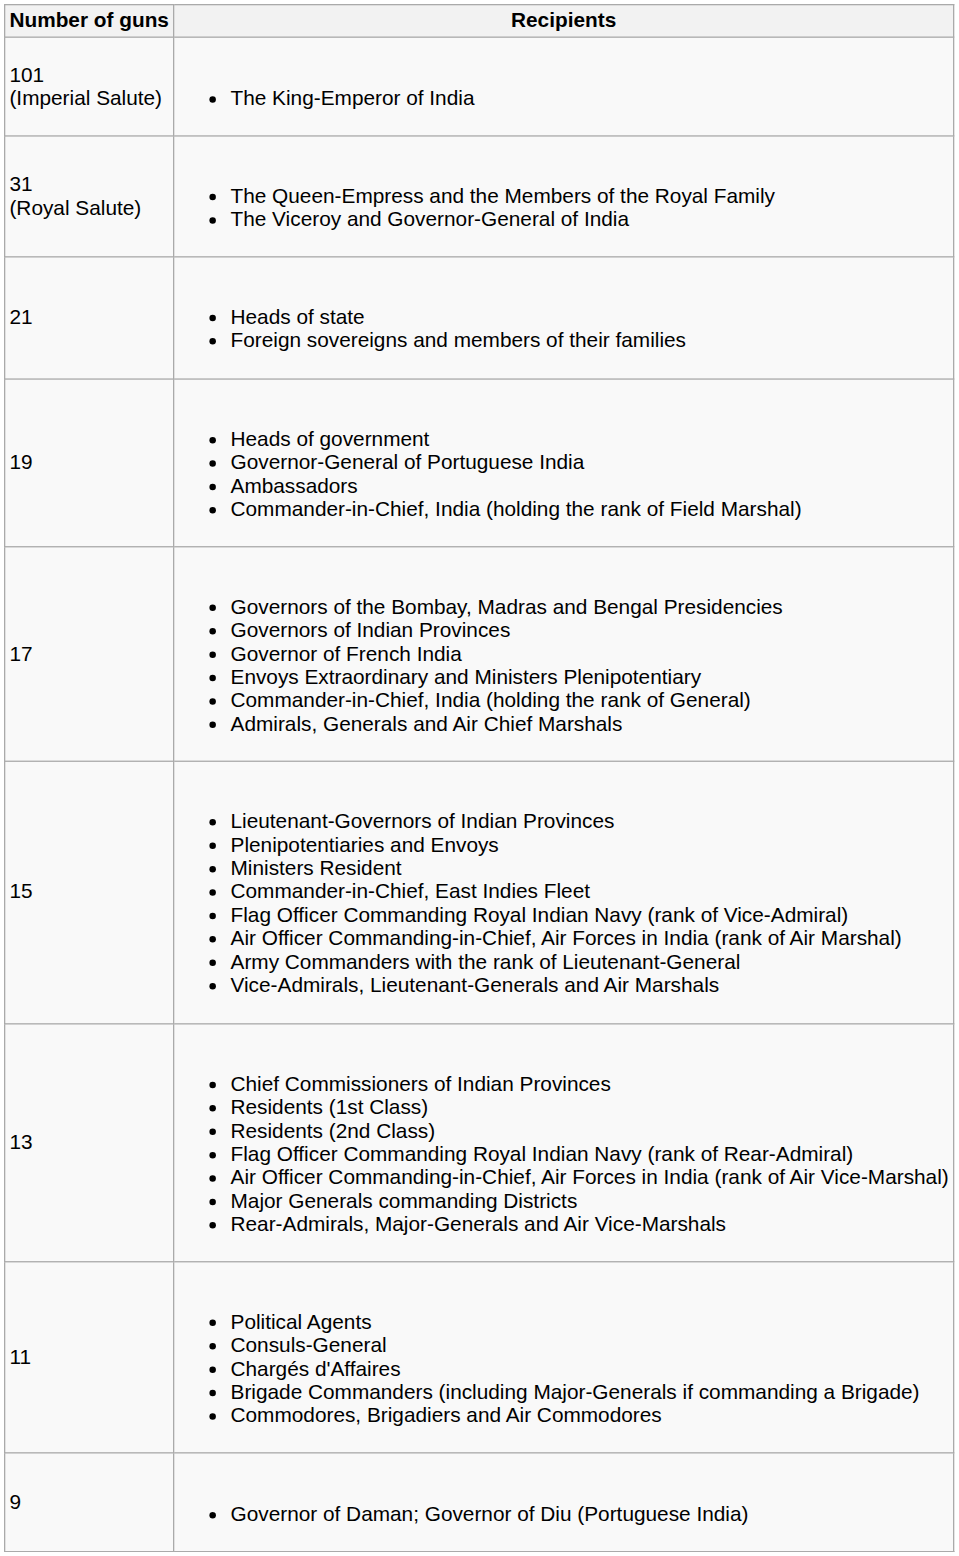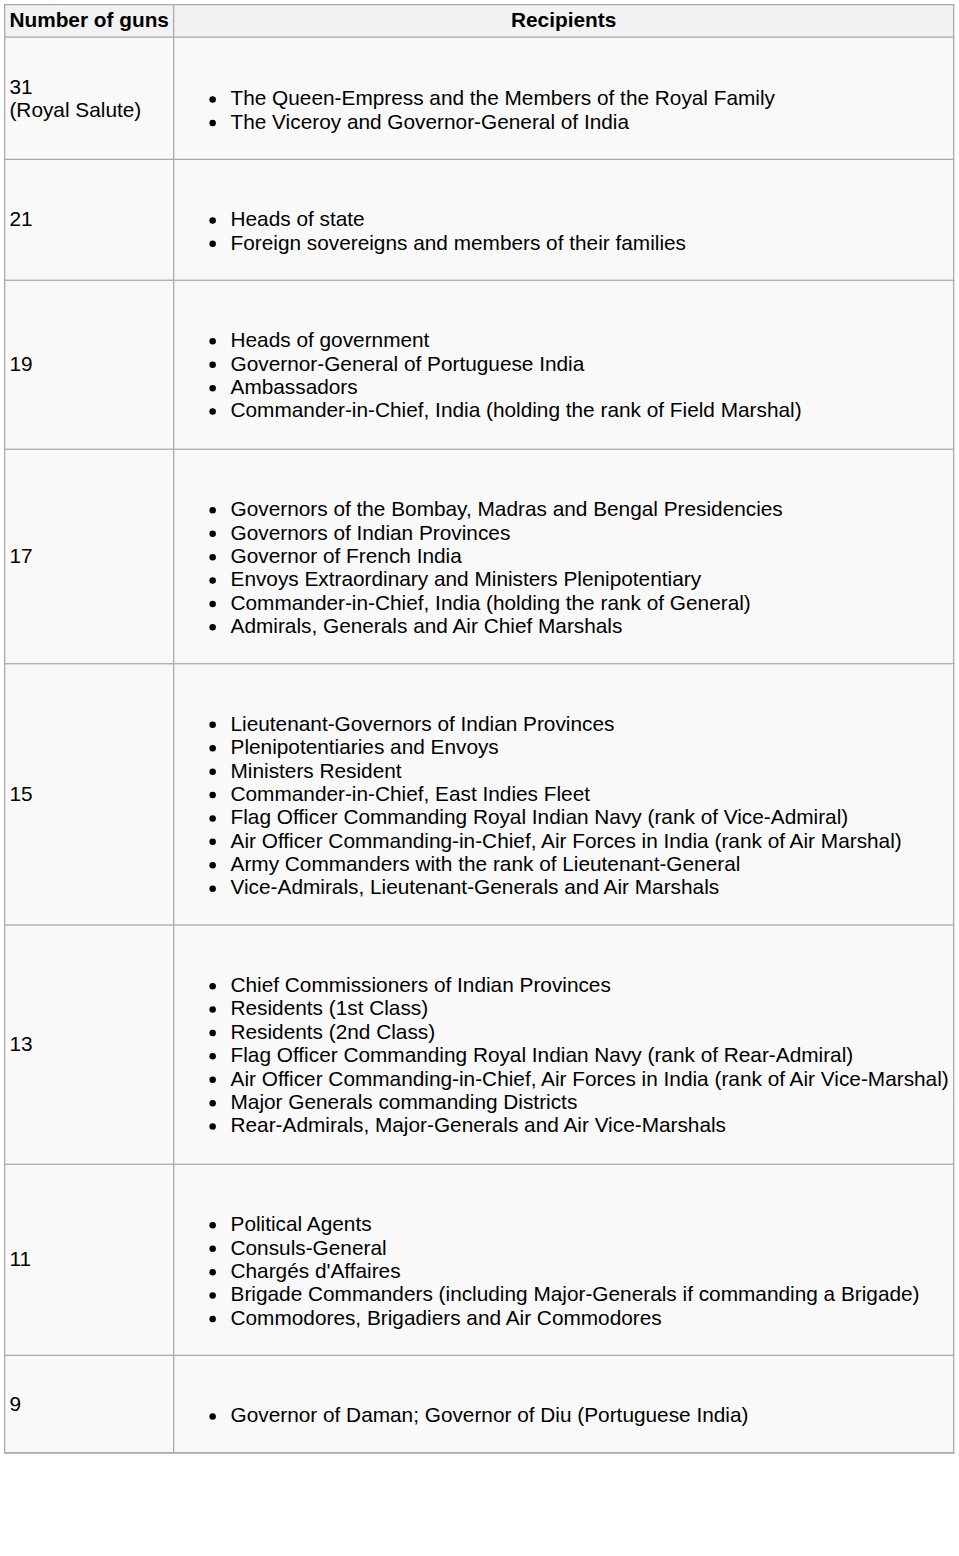- row: 101 (Imperial Salute) | The King-Emperor of India
